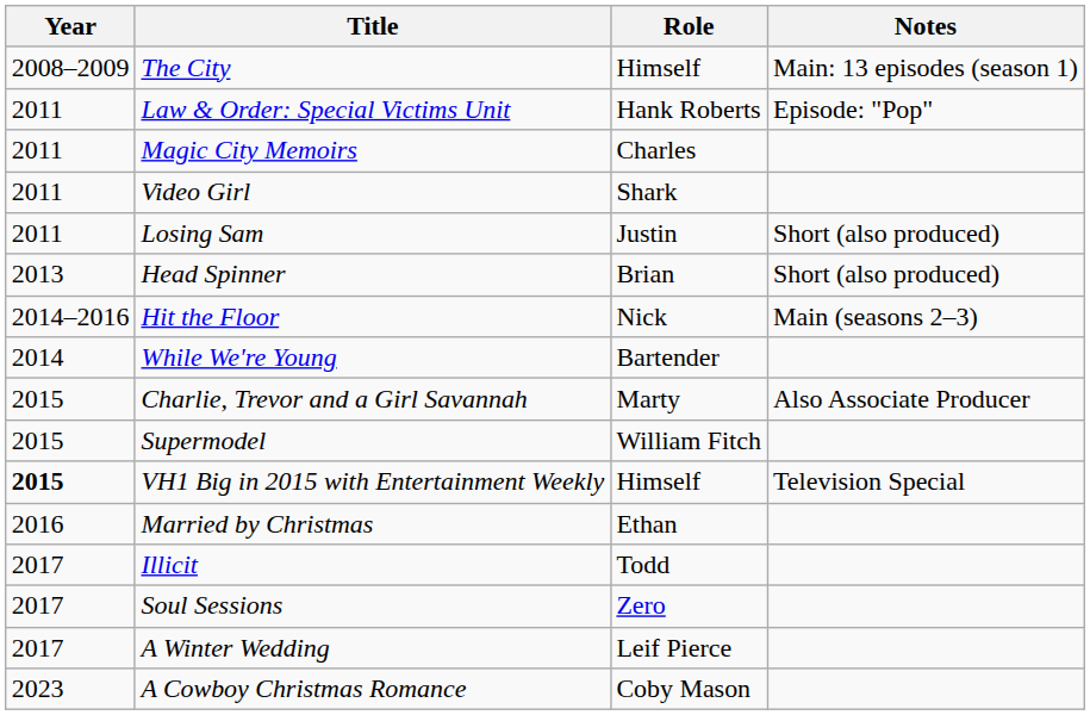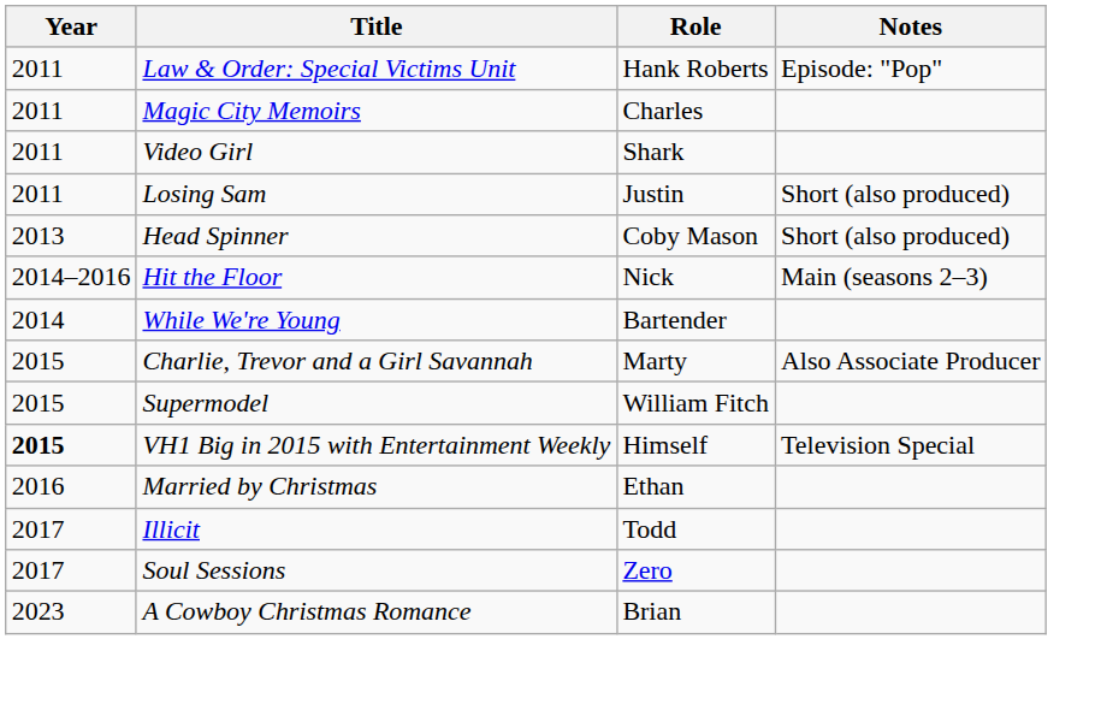- row: 2008–2009 | The City | Himself | Main: 13 episodes (season 1)
Head Spinner | Role: Brian -> Coby Mason
- row: 2017 | A Winter Wedding | Leif Pierce
A Cowboy Christmas Romance | Role: Coby Mason -> Brian
